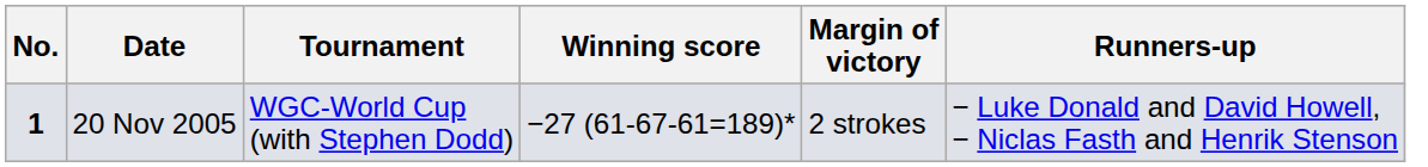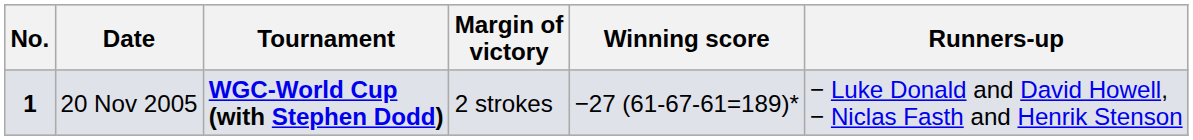columns swapped: Winning score <-> Margin of victory
20 Nov 2005 | Tournament: normal -> bold
